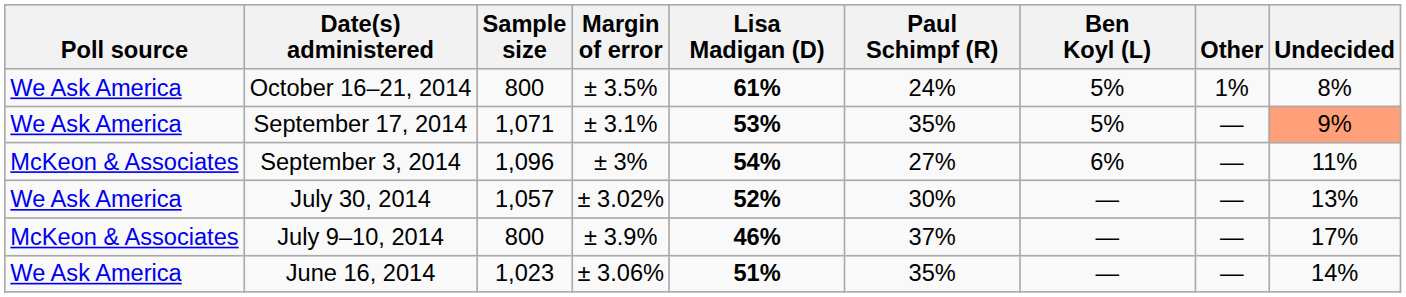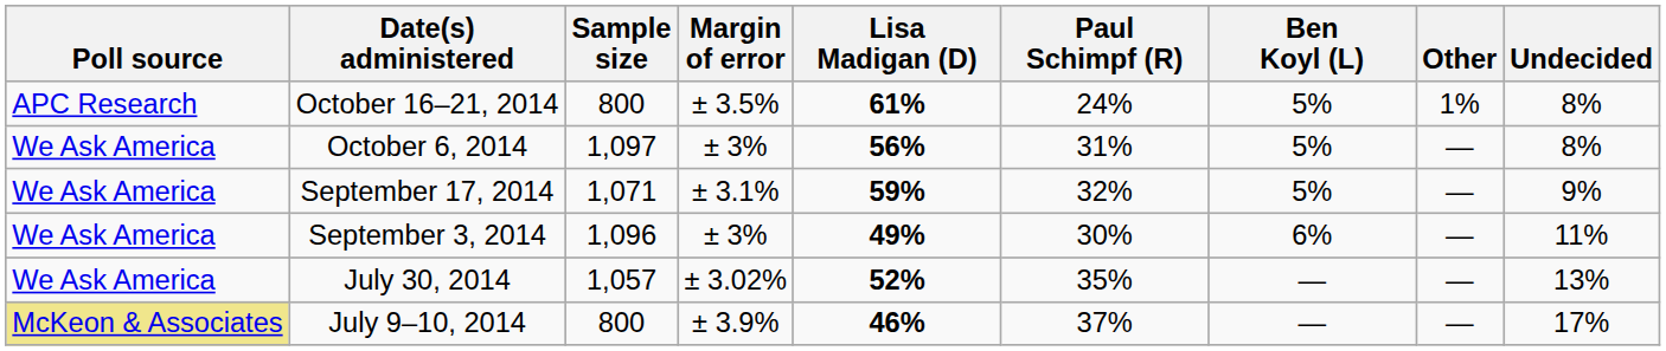October 16–21, 2014 | Poll source: We Ask America -> APC Research
+ row: We Ask America | October 6, 2014 | 1,097 | ± 3% | 56% | 31% | 5% | — | 8%
September 17, 2014 | Lisa Madigan (D): 53% -> 59%
September 17, 2014 | Paul Schimpf (R): 35% -> 32%
September 17, 2014 | Undecided: lightsalmon background -> no background
September 3, 2014 | Poll source: McKeon & Associates -> We Ask America
September 3, 2014 | Lisa Madigan (D): 54% -> 49%
September 3, 2014 | Paul Schimpf (R): 27% -> 30%
July 30, 2014 | Paul Schimpf (R): 30% -> 35%
July 9–10, 2014 | Poll source: no background -> khaki background
- row: We Ask America | June 16, 2014 | 1,023 | ± 3.06% | 51% | 35% | — | — | 14%
